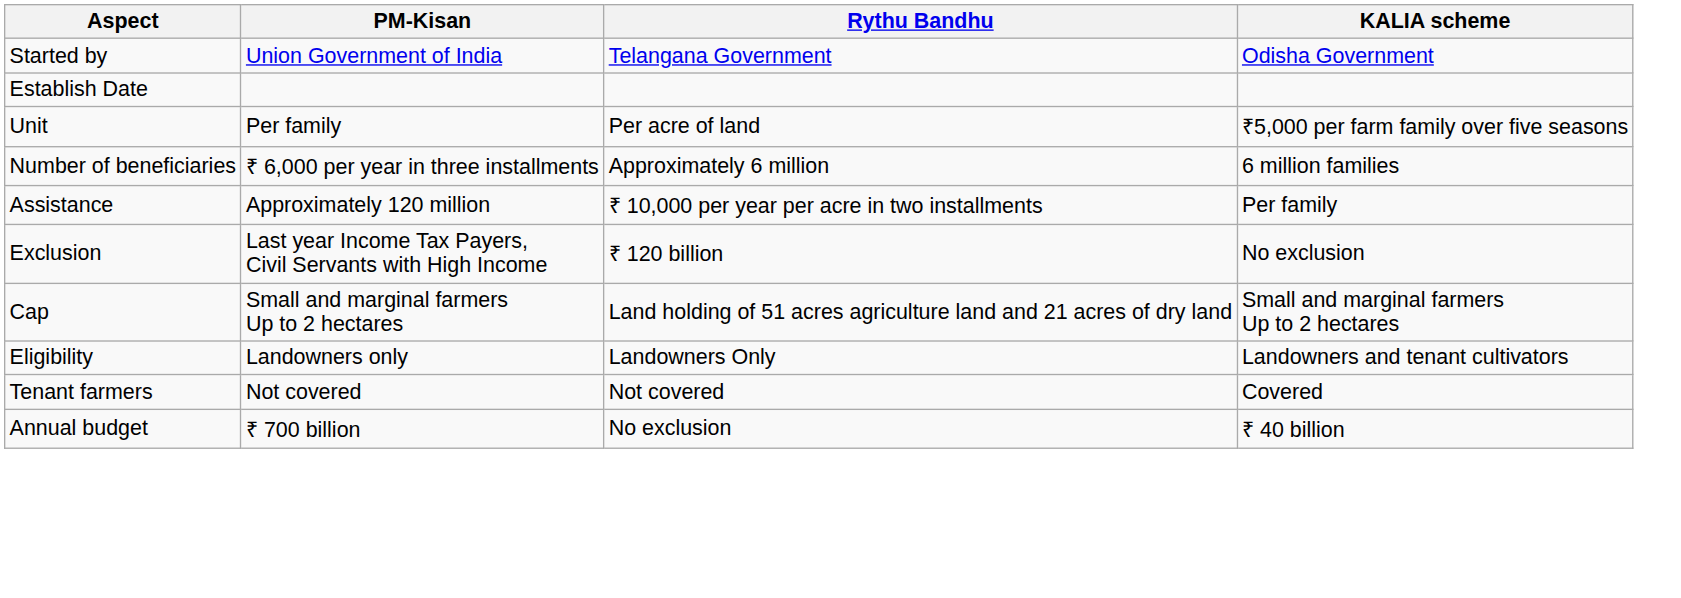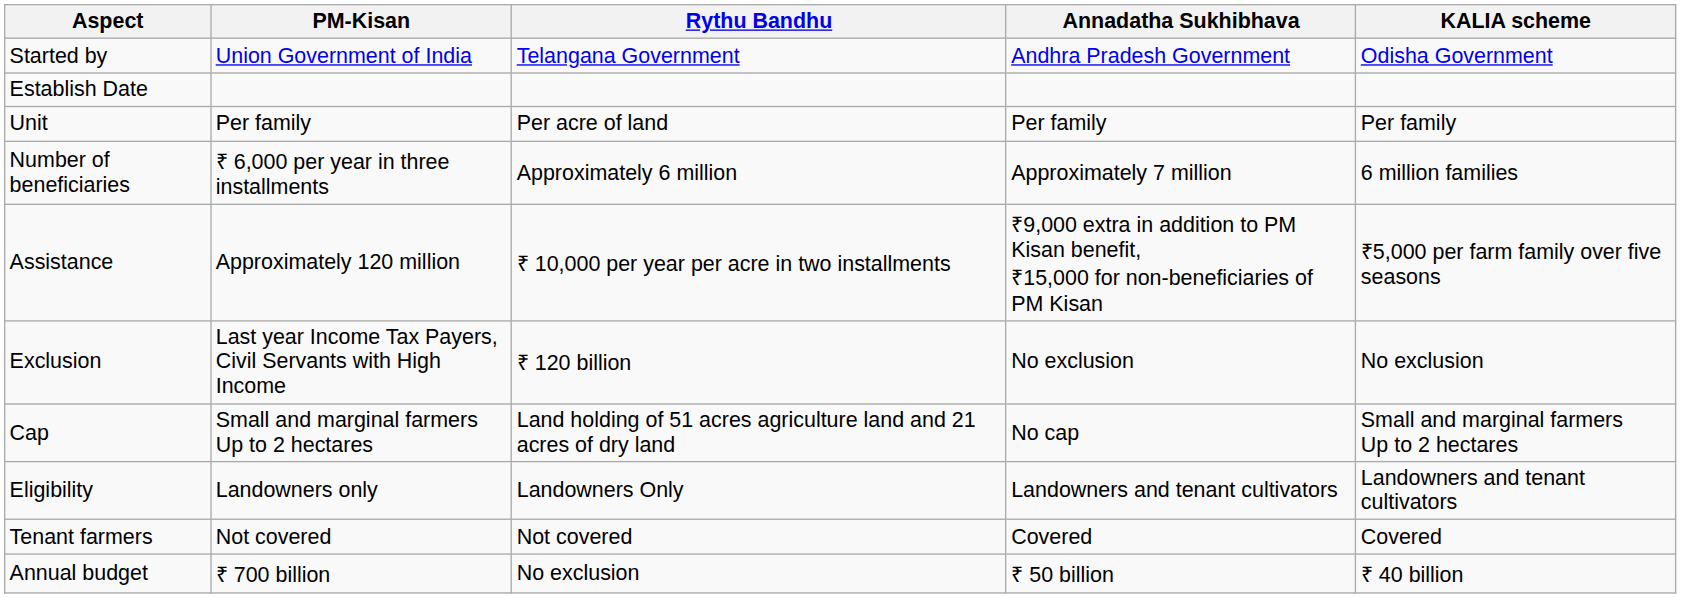+ column: Annadatha Sukhibhava | Andhra Pradesh Government | Per family | Approximately 7 million | ₹9,000 extra in addition to PM Kisan benefit, ₹15,000 for non-beneficiaries of PM Kisan | No exclusion | No cap | Landowners and tenant cultivators | Covered | ₹ 50 billion
Unit | KALIA scheme: ₹5,000 per farm family over five seasons -> Per family
Assistance | KALIA scheme: Per family -> ₹5,000 per farm family over five seasons
